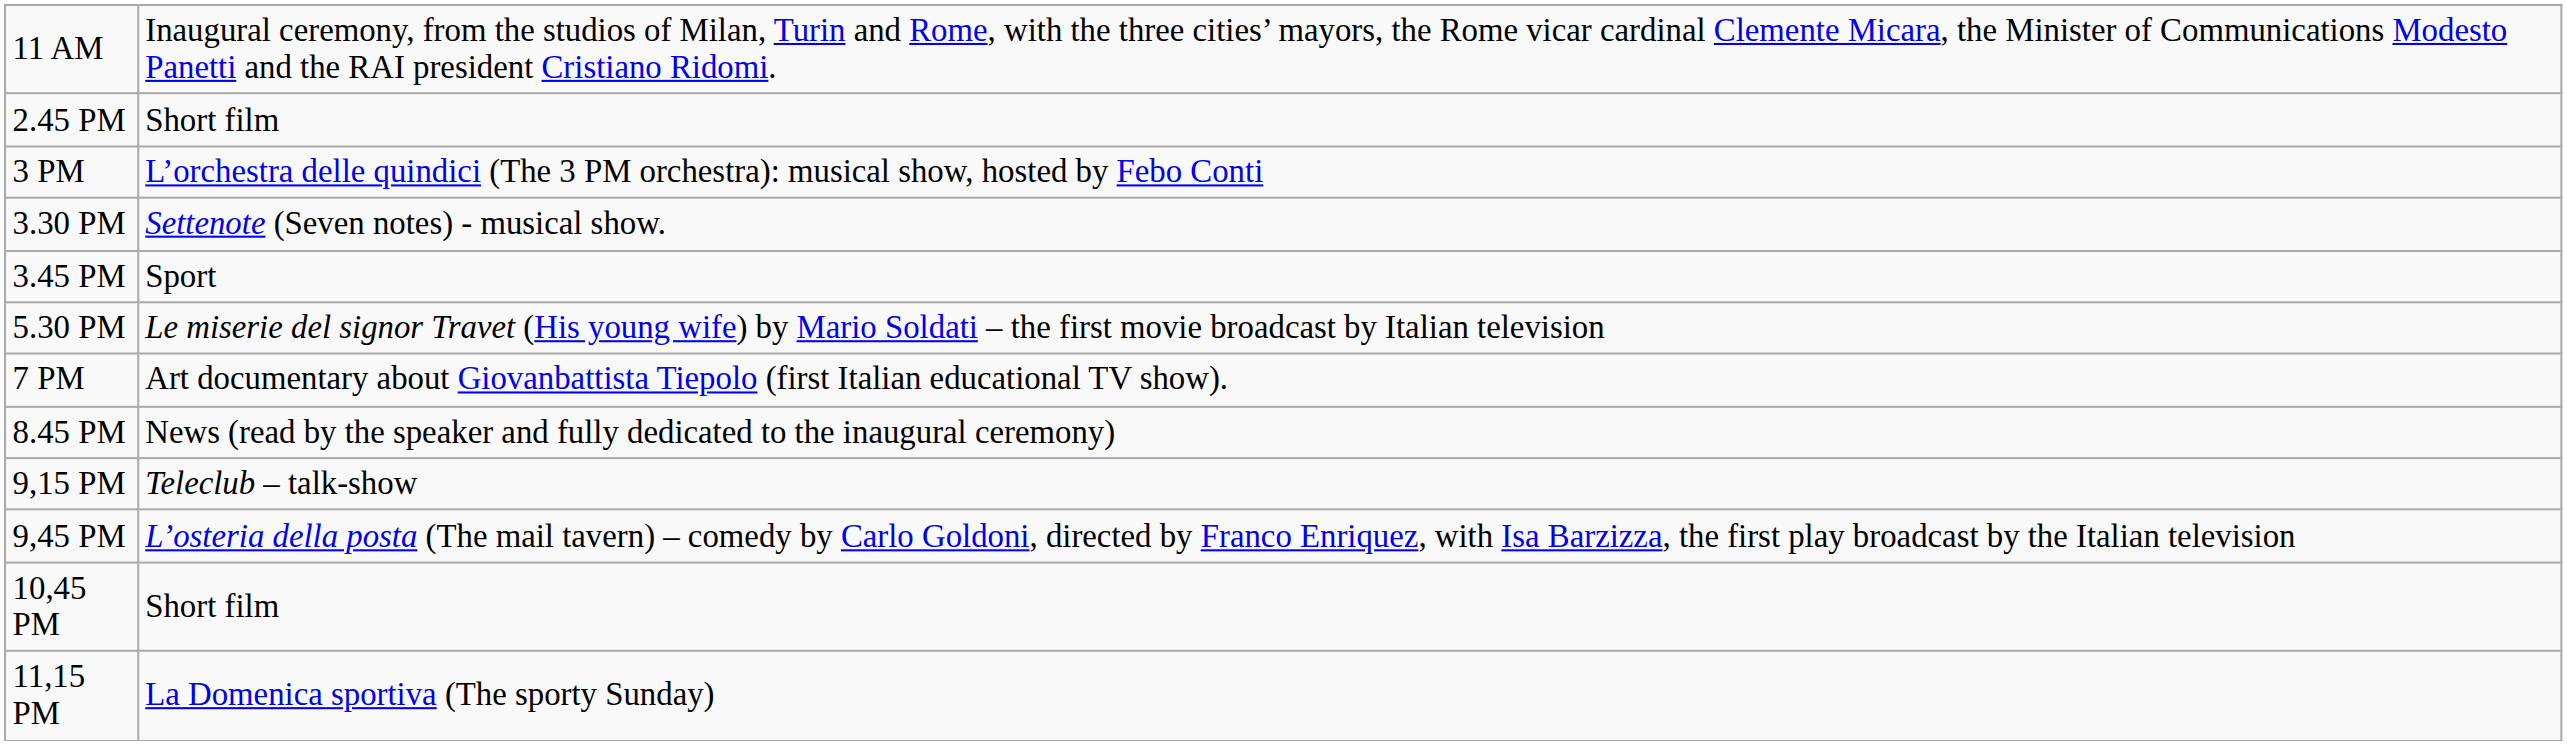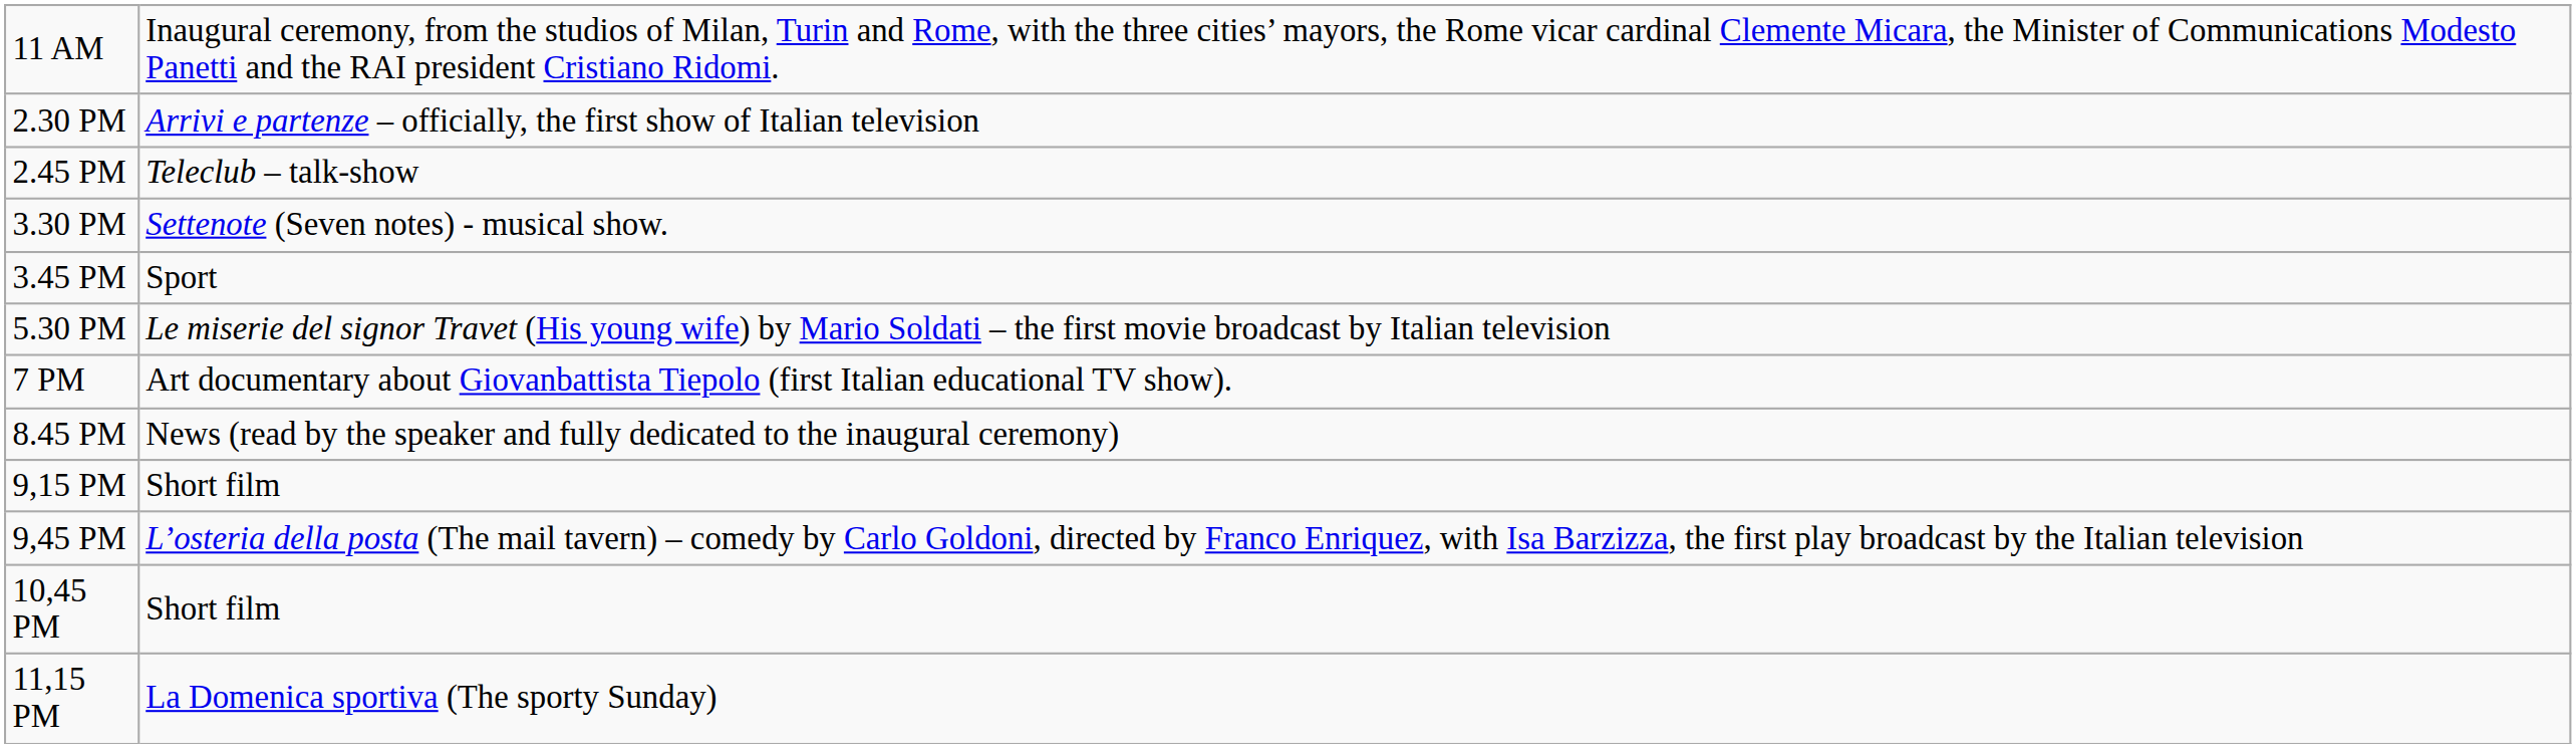+ row: 2.30 PM | Arrivi e partenze – officially, the first show of Italian television
2.45 PM | column 2: Short film -> Teleclub – talk-show
- row: 3 PM | L’orchestra delle quindici (The 3 PM orchestra): musical show, hosted by Febo Conti
9,15 PM | column 2: Teleclub – talk-show -> Short film
